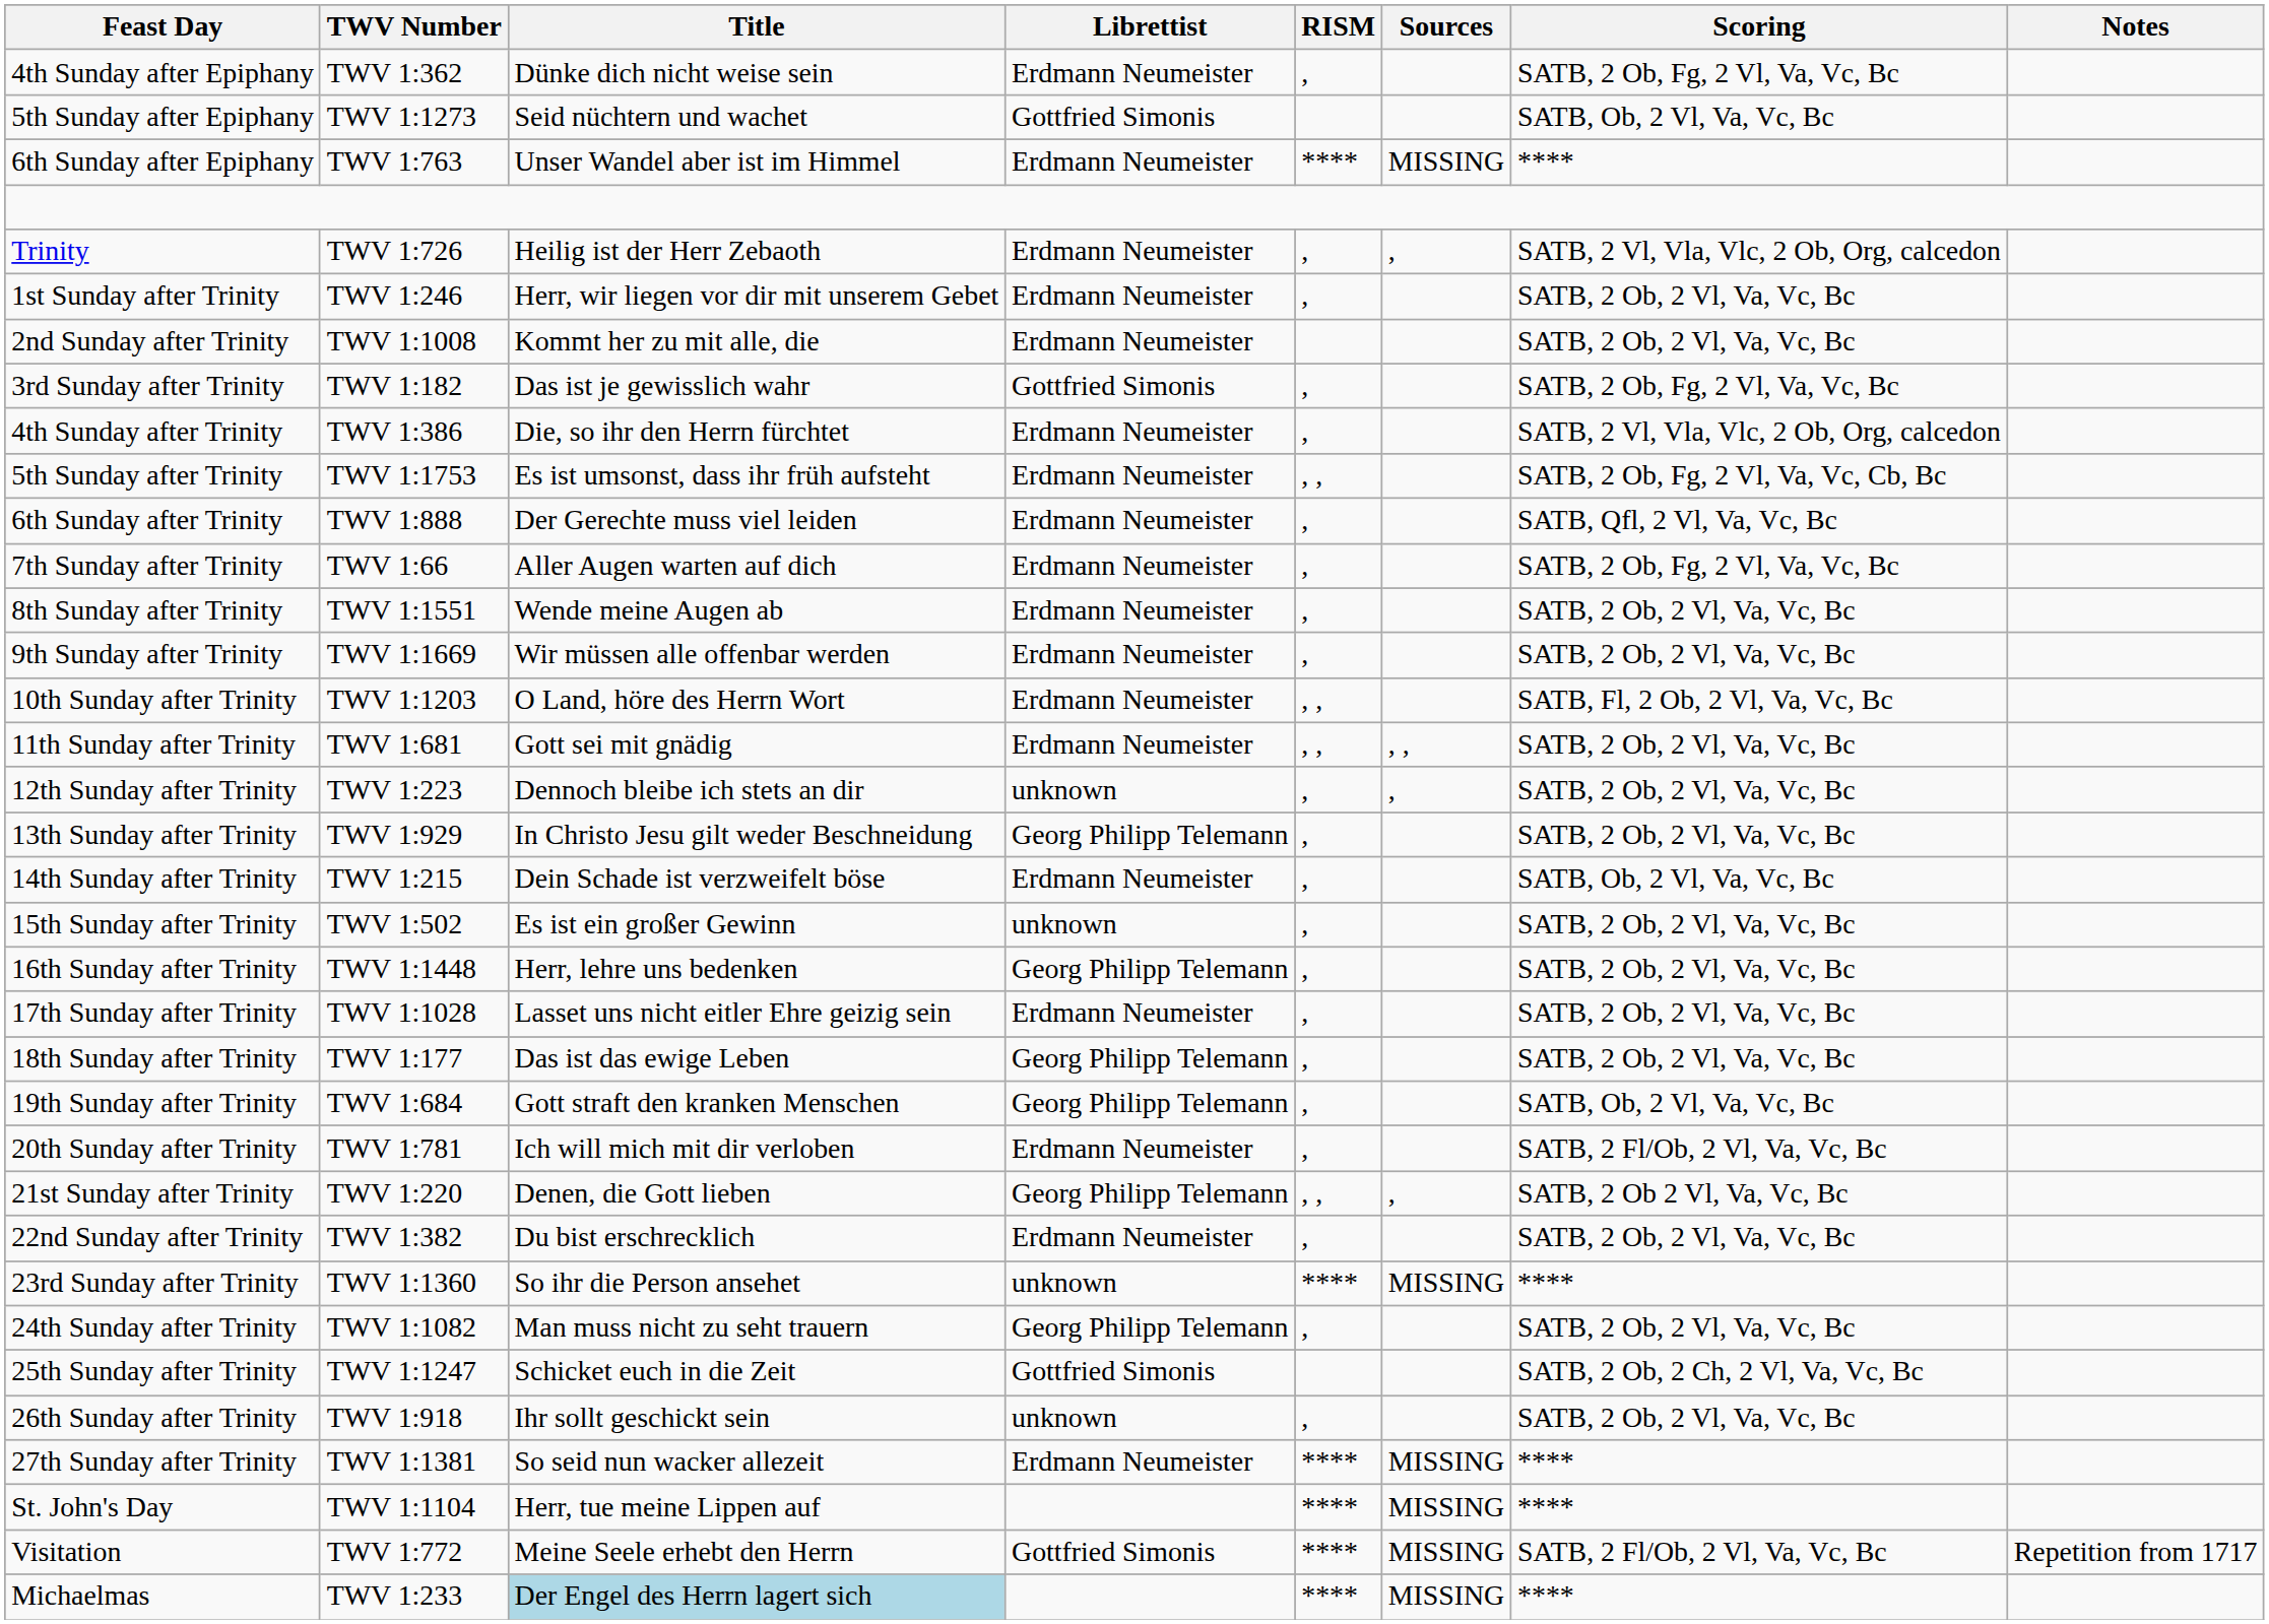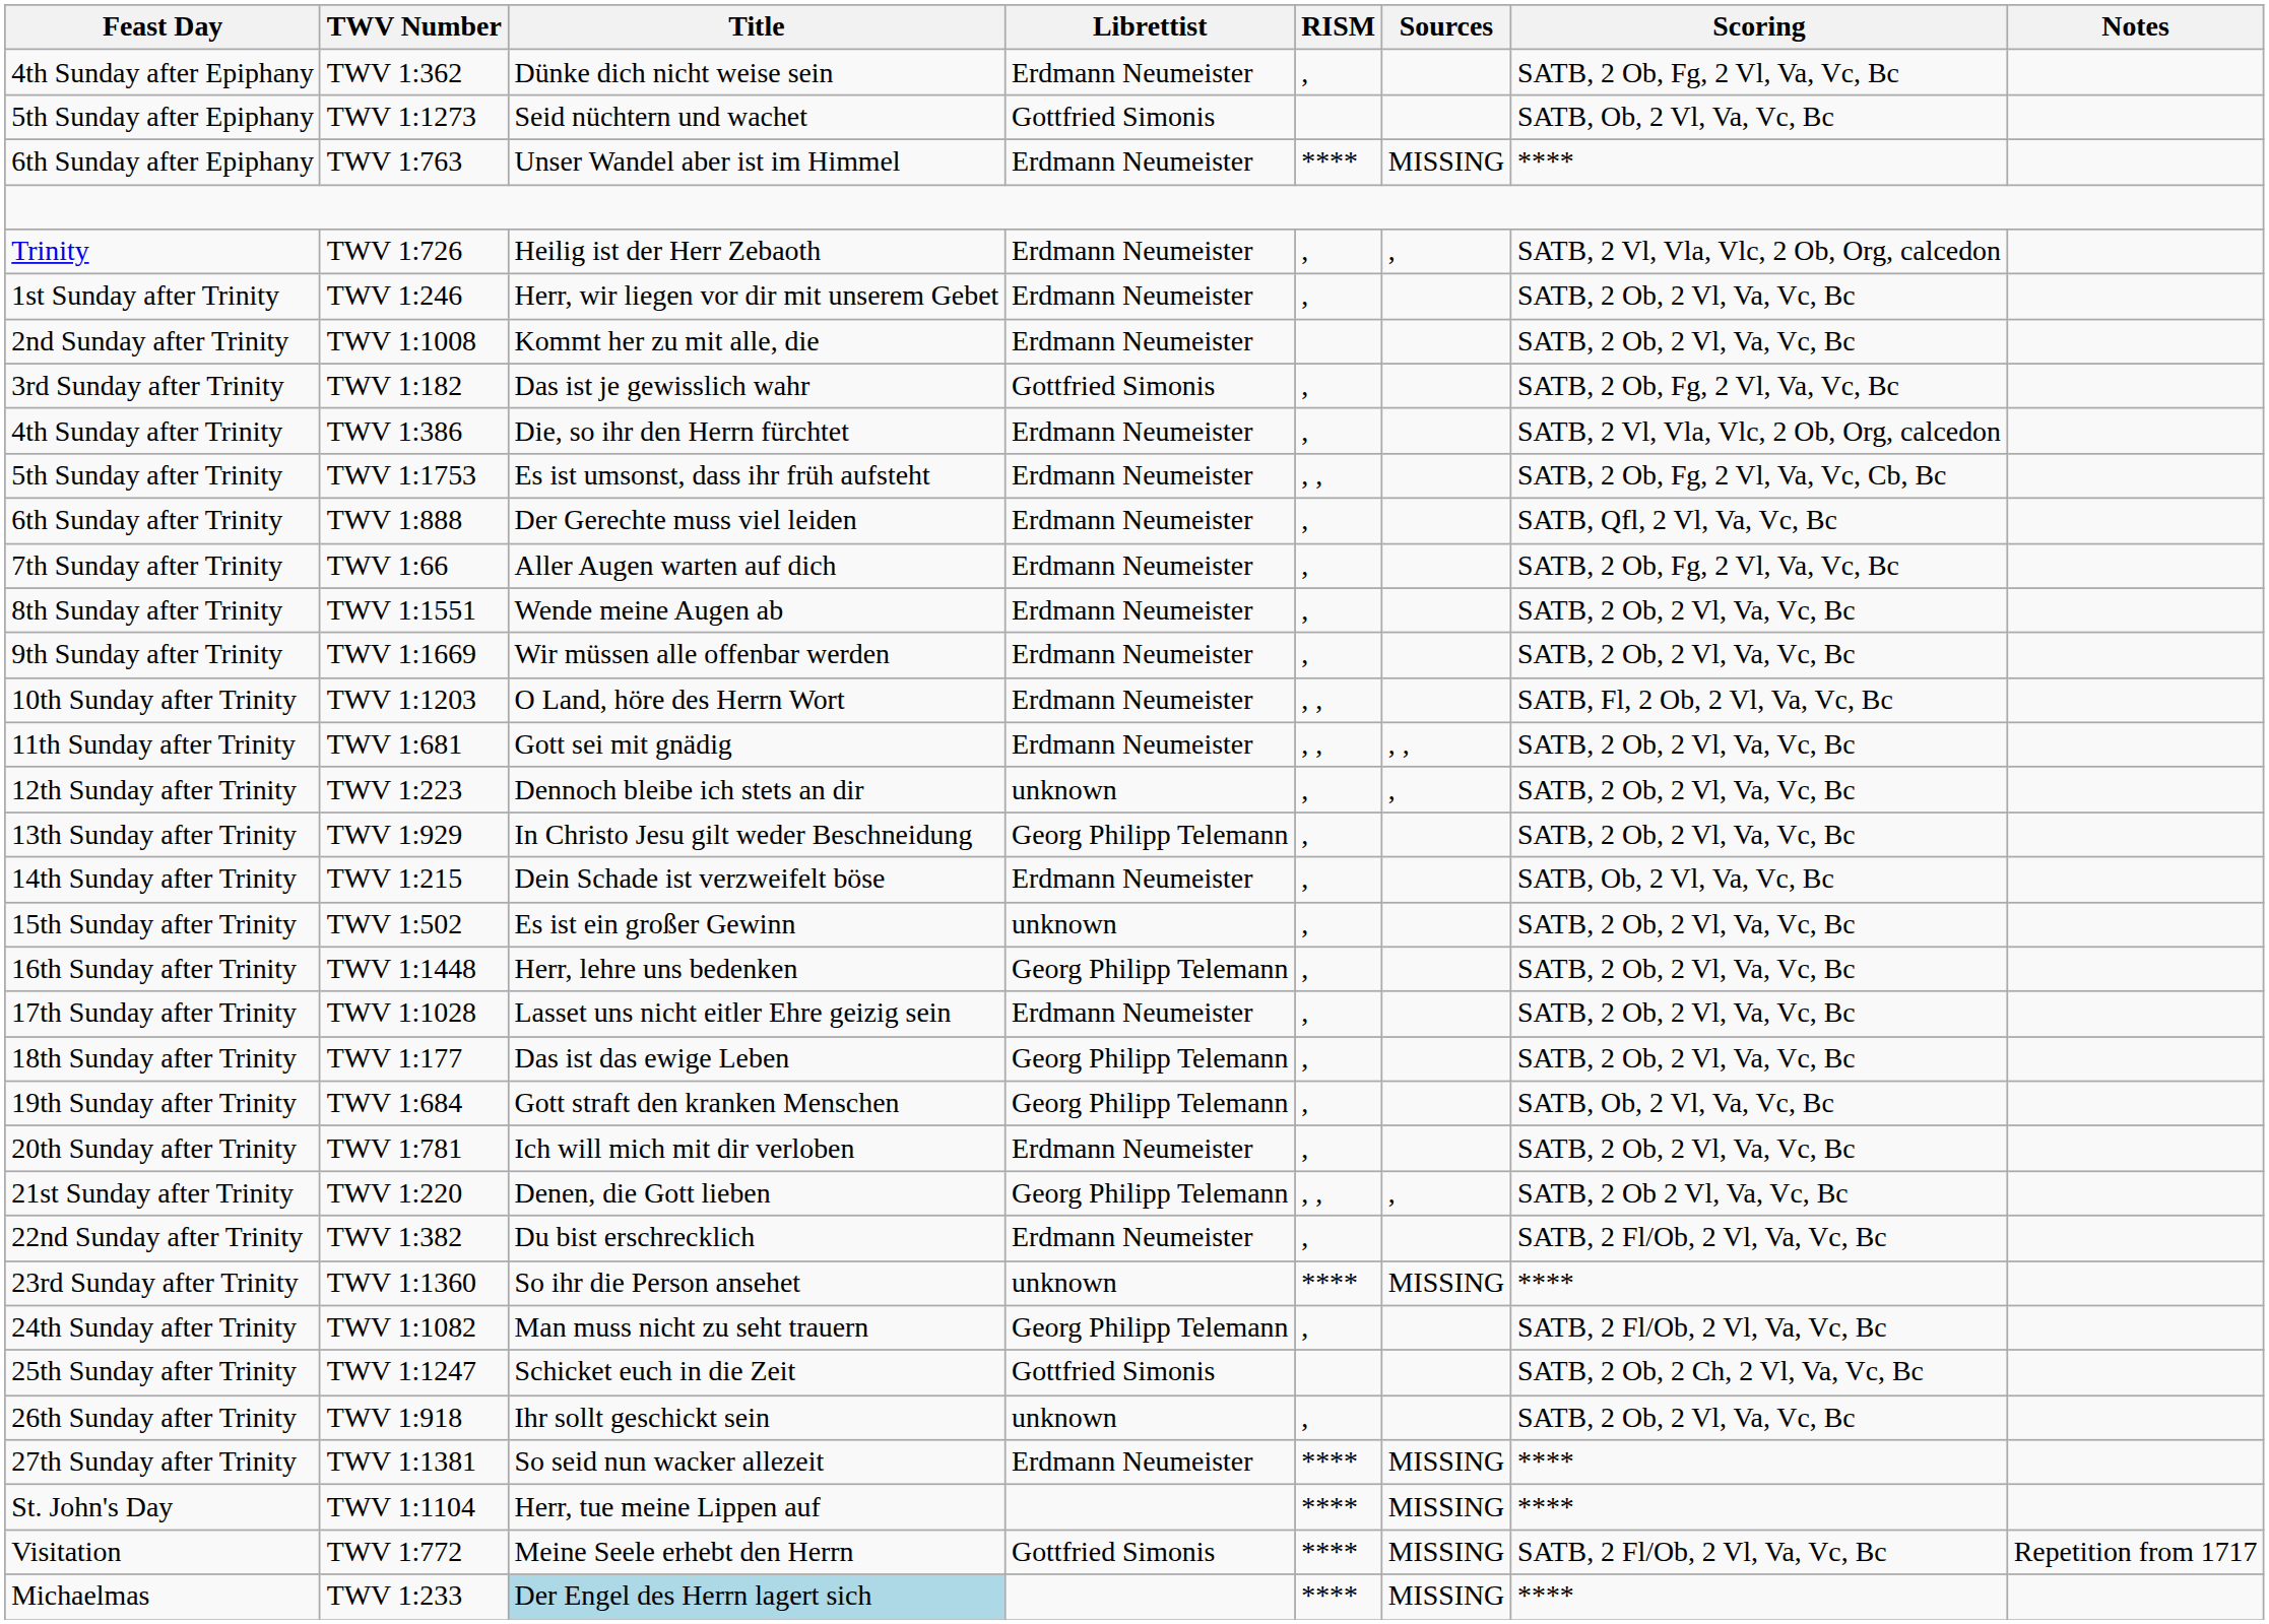20th Sunday after Trinity | Scoring: SATB, 2 Fl/Ob, 2 Vl, Va, Vc, Bc -> SATB, 2 Ob, 2 Vl, Va, Vc, Bc
22nd Sunday after Trinity | Scoring: SATB, 2 Ob, 2 Vl, Va, Vc, Bc -> SATB, 2 Fl/Ob, 2 Vl, Va, Vc, Bc
24th Sunday after Trinity | Scoring: SATB, 2 Ob, 2 Vl, Va, Vc, Bc -> SATB, 2 Fl/Ob, 2 Vl, Va, Vc, Bc
